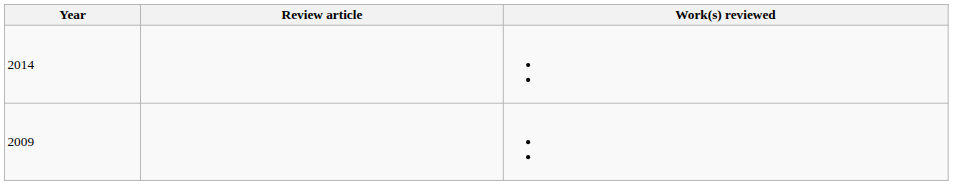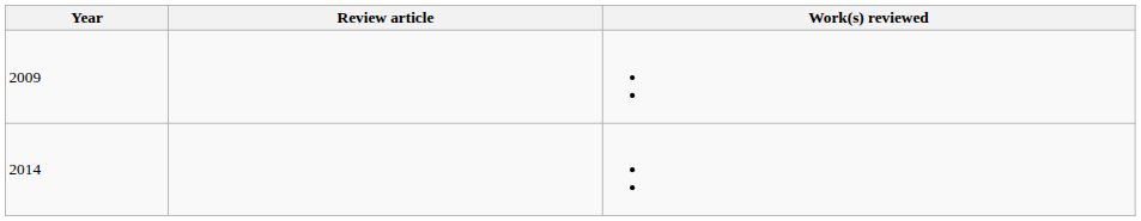rows swapped: 2009 <-> 2014
